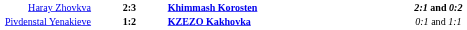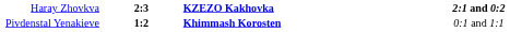Haray Zhovkva | column 3: Khimmash Korosten -> KZEZO Kakhovka
Pivdenstal Yenakieve | column 3: KZEZO Kakhovka -> Khimmash Korosten
